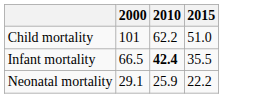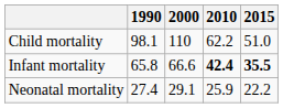+ column: 1990 | 98.1 | 65.8 | 27.4
Child mortality | 2000: 101 -> 110
Infant mortality | 2000: 66.5 -> 66.6
Infant mortality | 2015: normal -> bold
